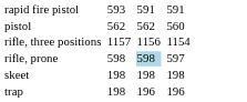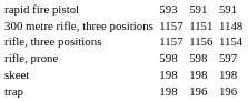- row: pistol | 562 | 562 | 560
+ row: 300 metre rifle, three positions | 1157 | 1151 | 1148
rifle, prone | column 5: lightblue background -> no background
